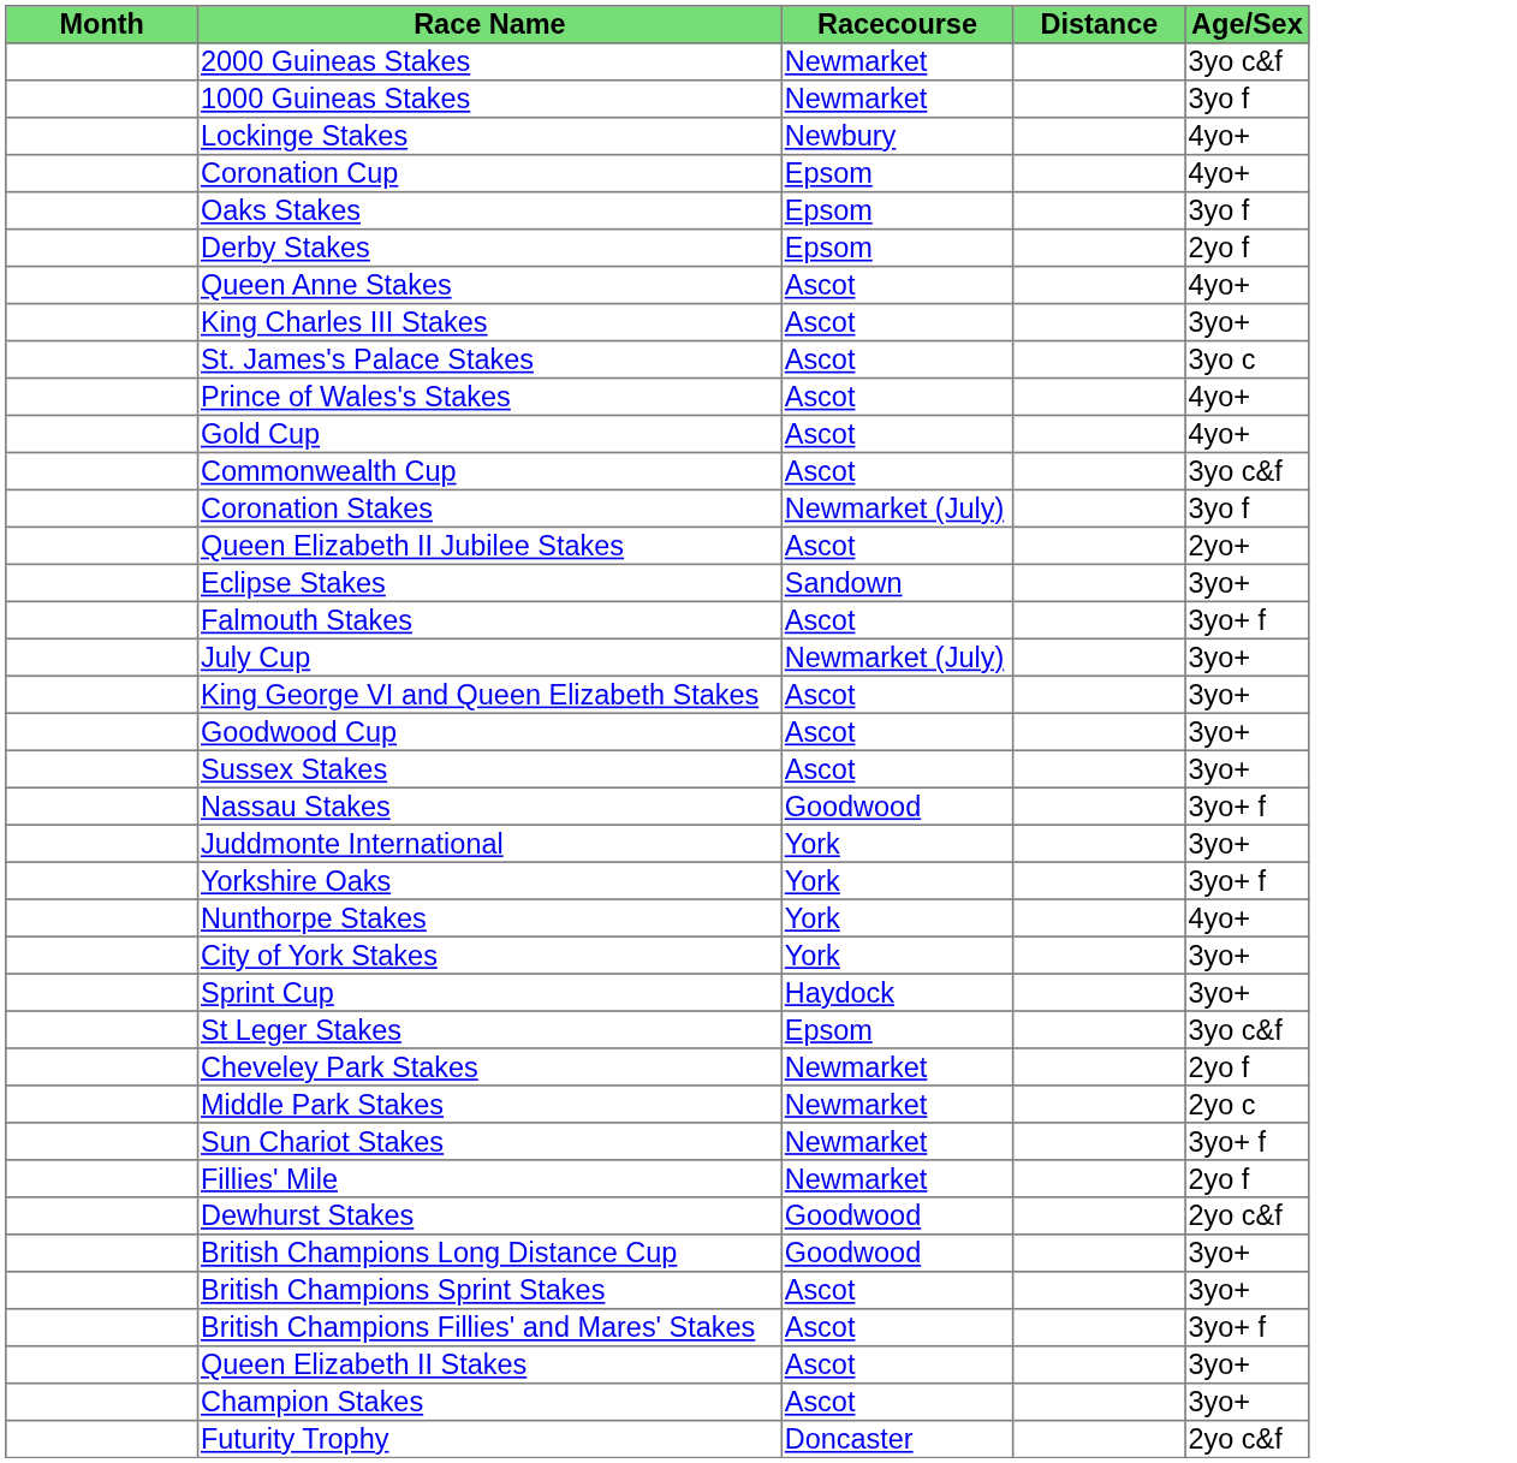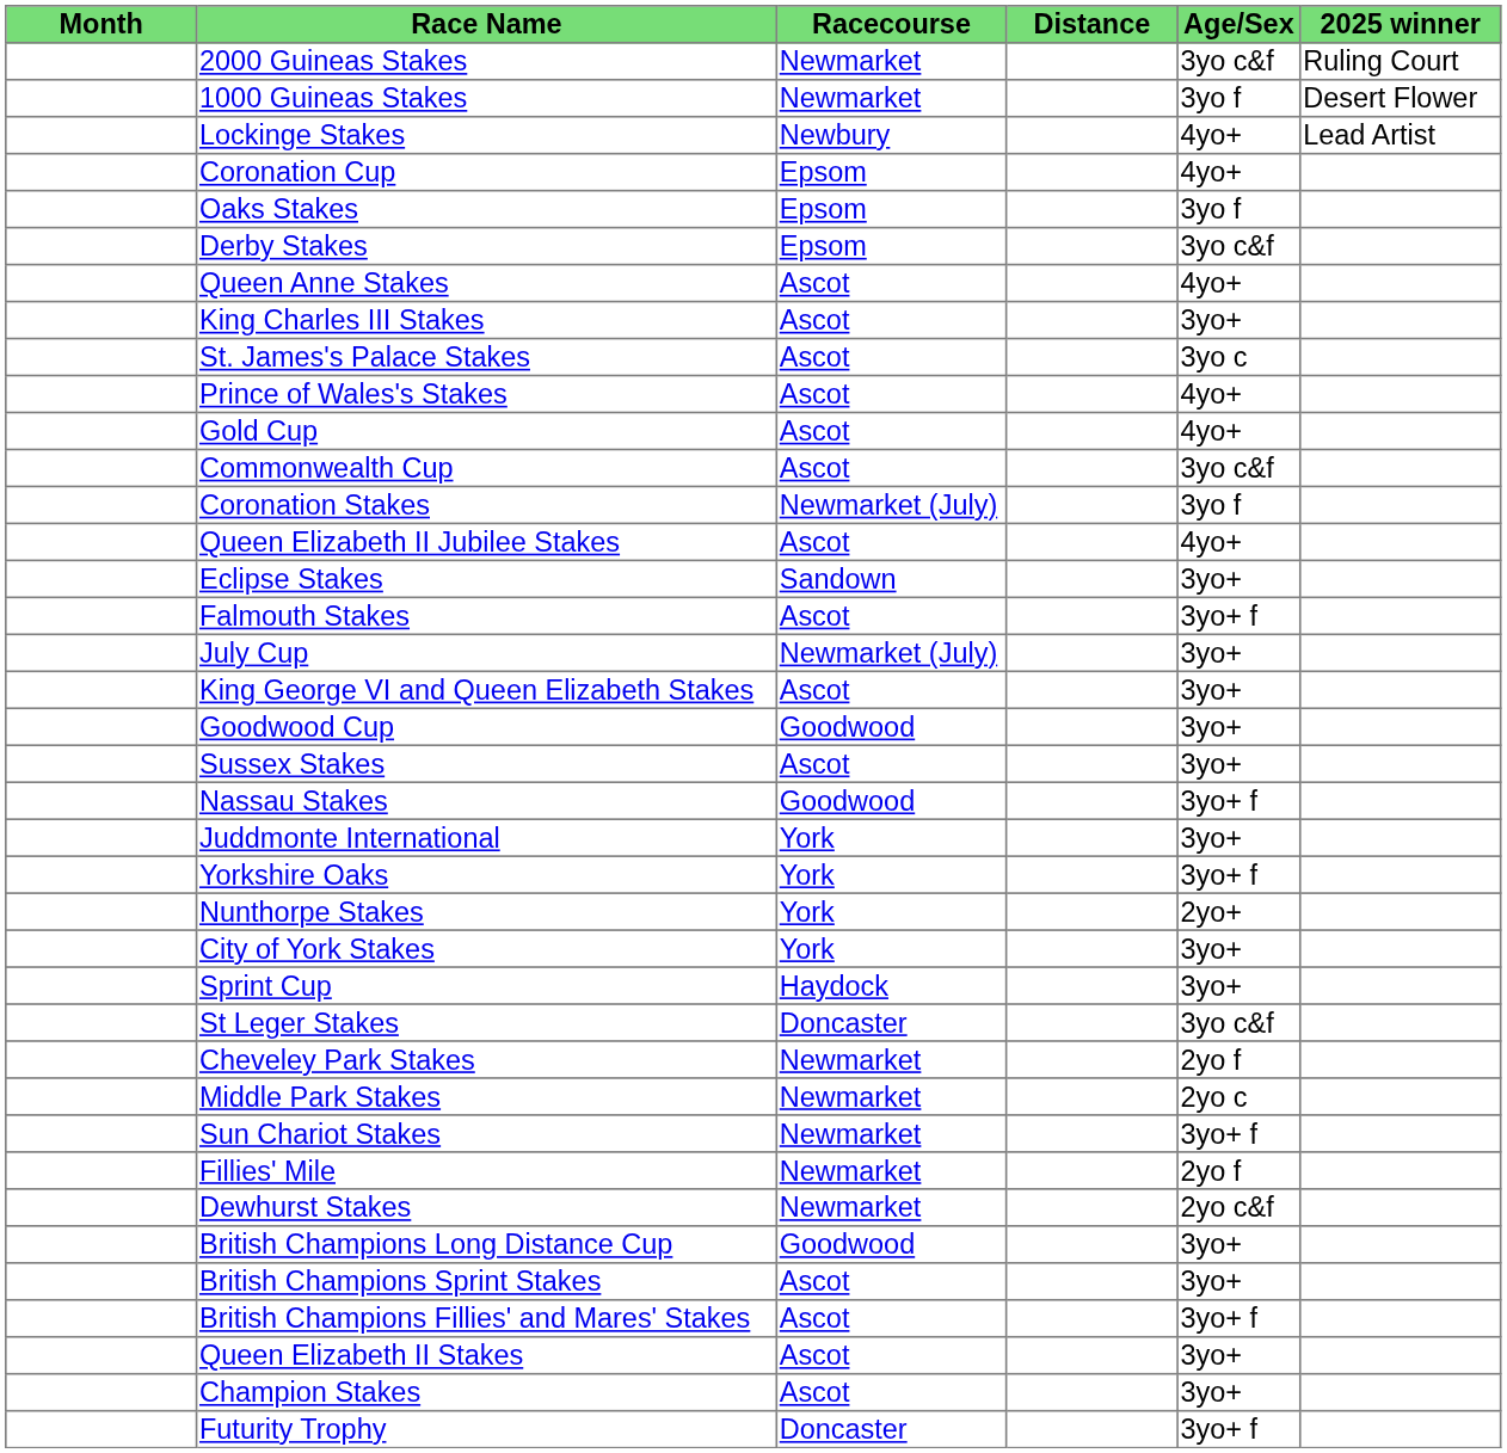+ column: 2025 winner | Ruling Court | Desert Flower | Lead Artist
Derby Stakes | Age/Sex: 2yo f -> 3yo c&f
Queen Elizabeth II Jubilee Stakes | Age/Sex: 2yo+ -> 4yo+
Goodwood Cup | Racecourse: Ascot -> Goodwood
Nunthorpe Stakes | Age/Sex: 4yo+ -> 2yo+
St Leger Stakes | Racecourse: Epsom -> Doncaster
Dewhurst Stakes | Racecourse: Goodwood -> Newmarket
Futurity Trophy | Age/Sex: 2yo c&f -> 3yo+ f
